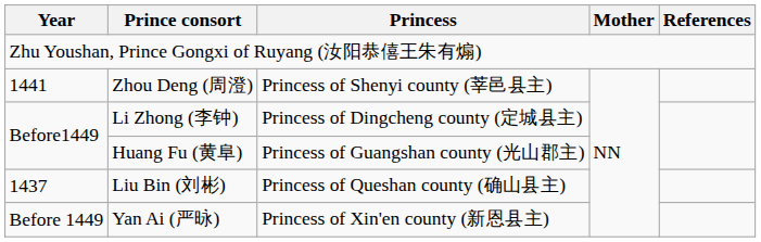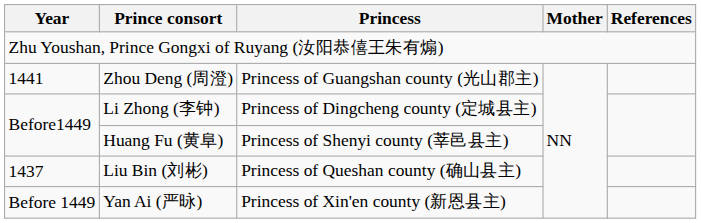Zhou Deng (周澄) | Princess: Princess of Shenyi county (莘邑县主) -> Princess of Guangshan county (光山郡主)
Huang Fu (黄阜) | Princess: Princess of Guangshan county (光山郡主) -> Princess of Shenyi county (莘邑县主)
